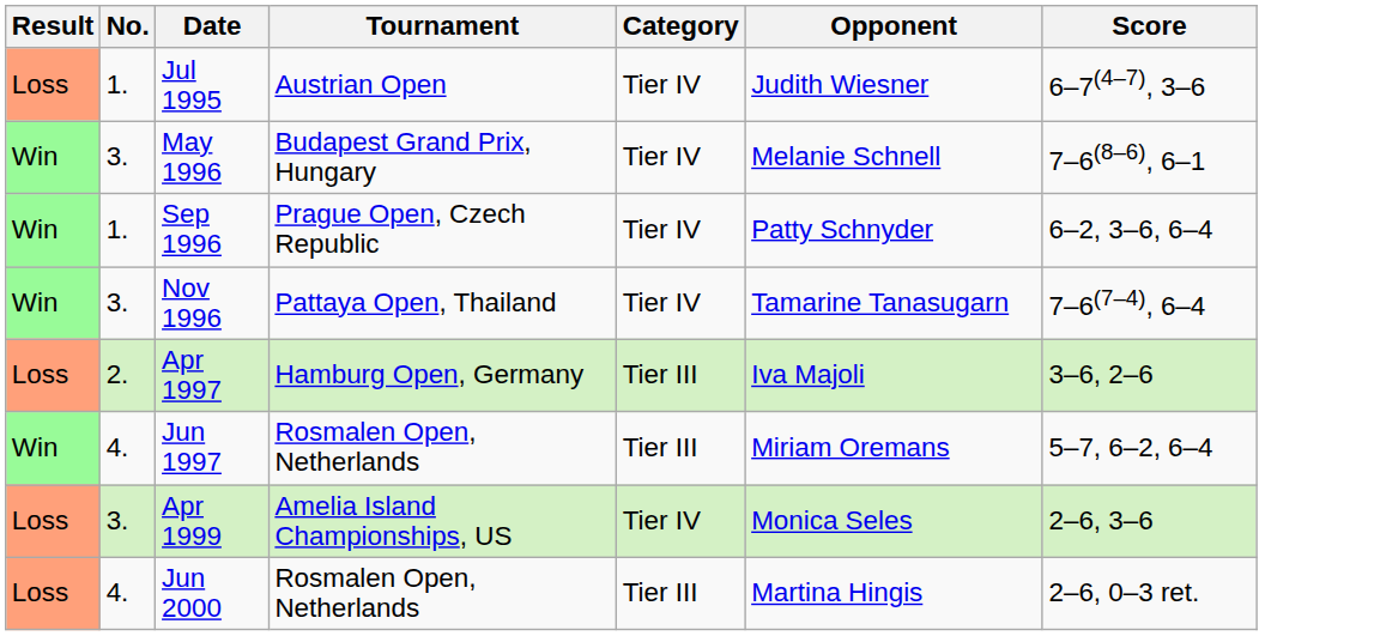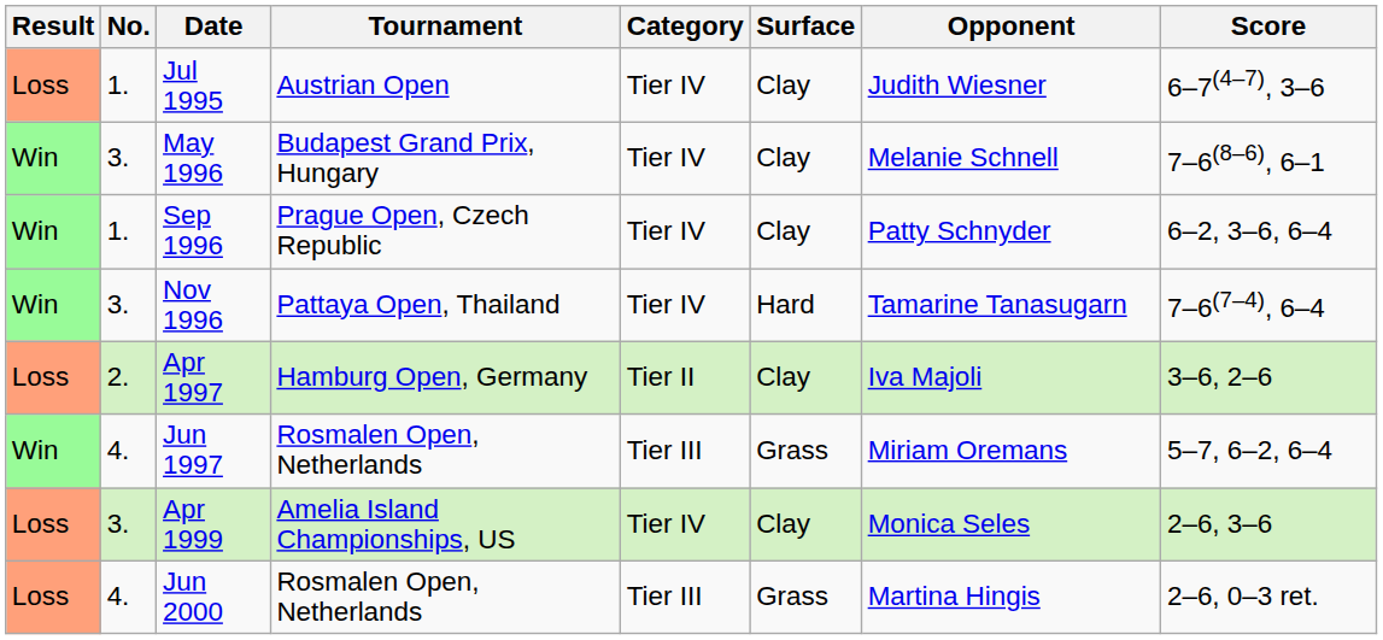+ column: Surface | Clay | Clay | Clay | Hard | Clay | Grass | Clay | Grass
Apr 1997 | Category: Tier III -> Tier II
